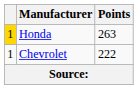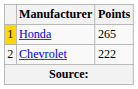Honda | Points: 263 -> 265
Chevrolet | column 1: 1 -> 2
